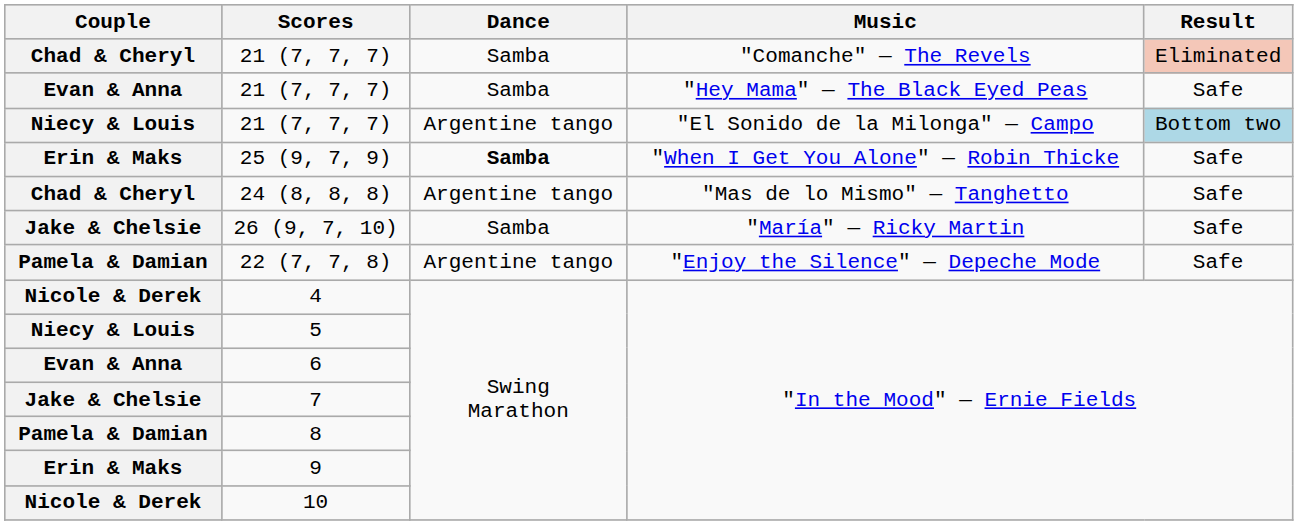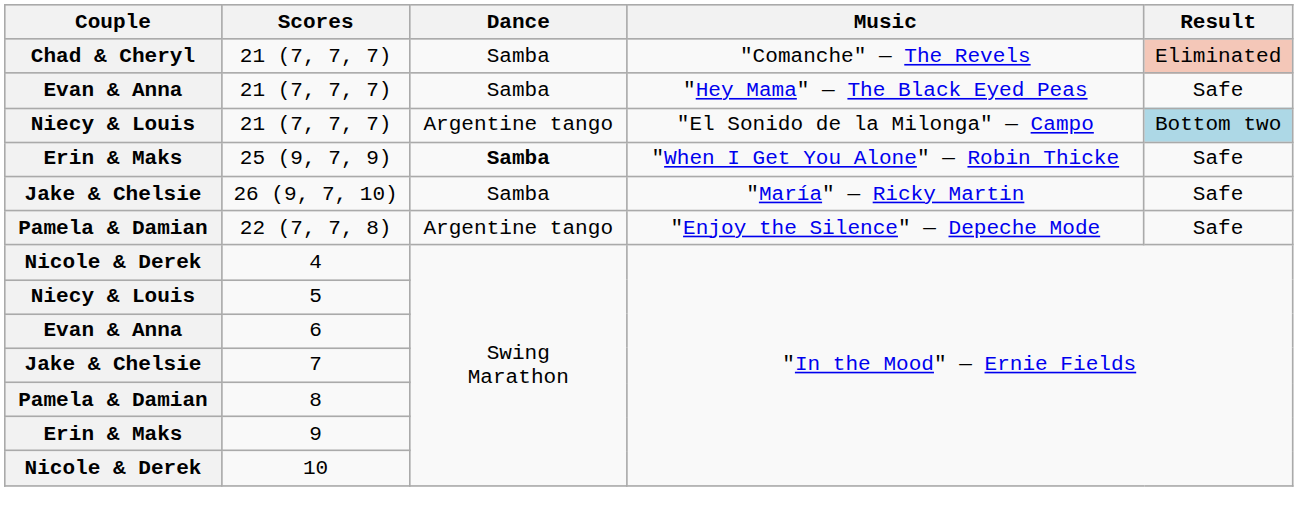- row: Chad & Cheryl | 24 (8, 8, 8) | Argentine tango | "Mas de lo Mismo" — Tanghetto | Safe
